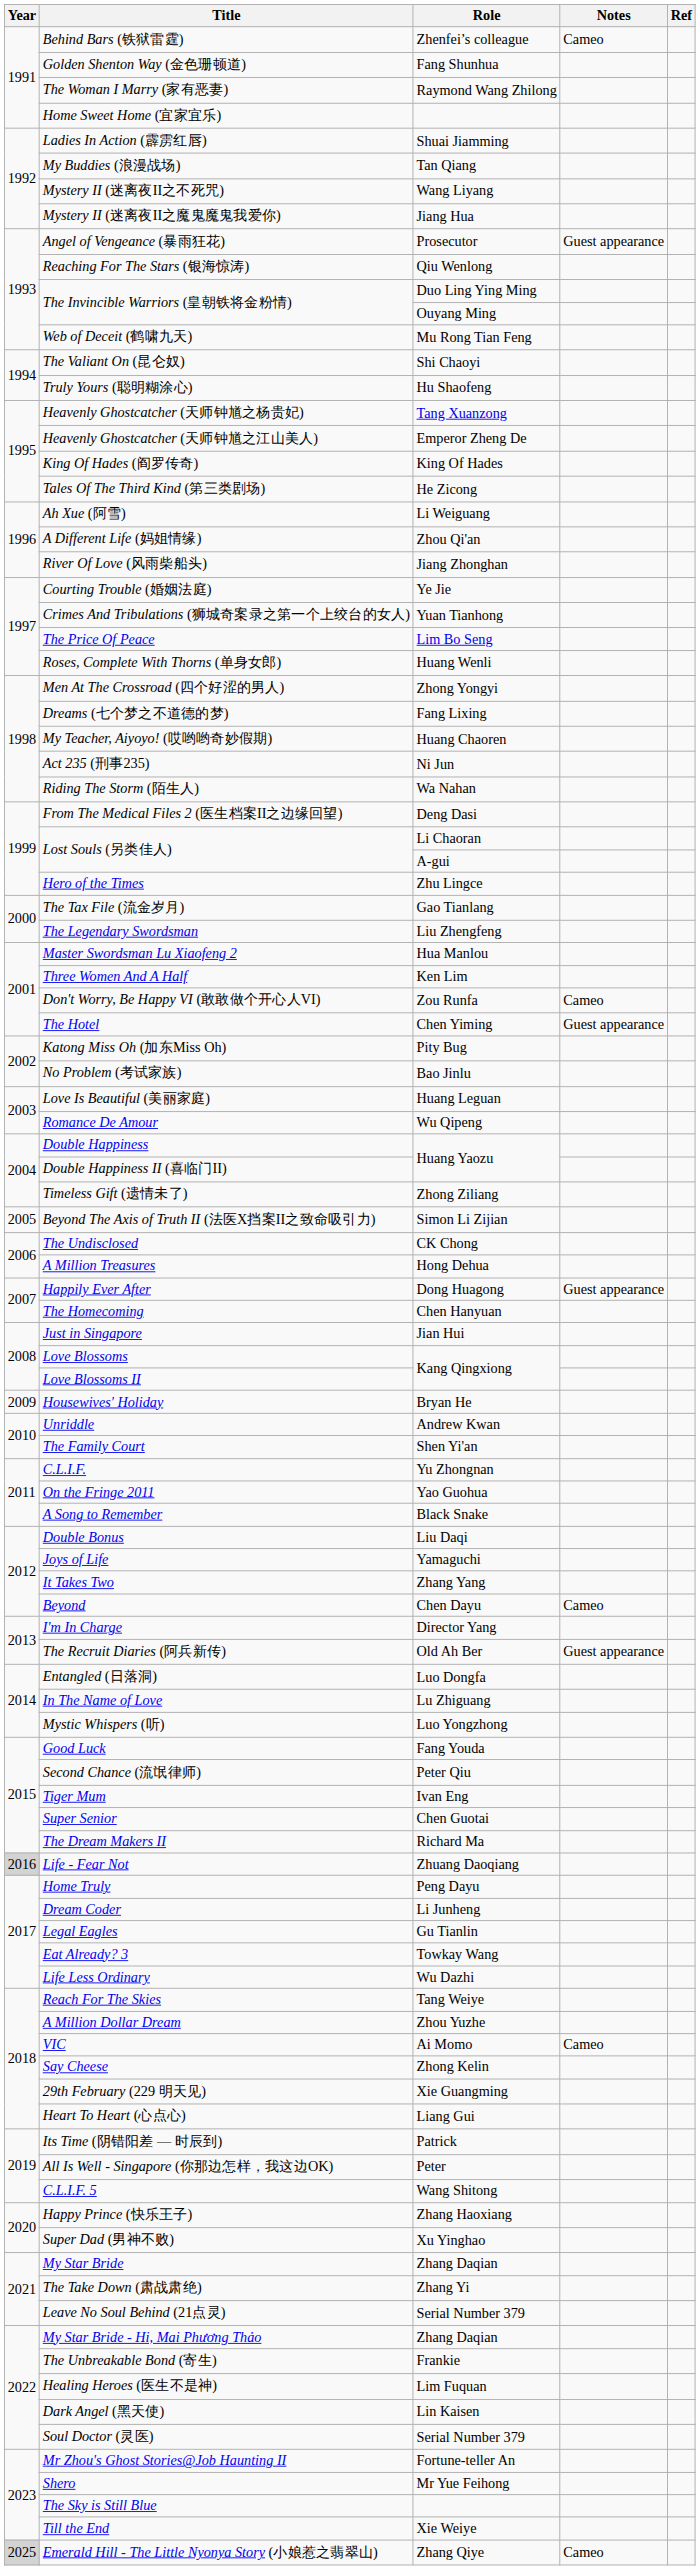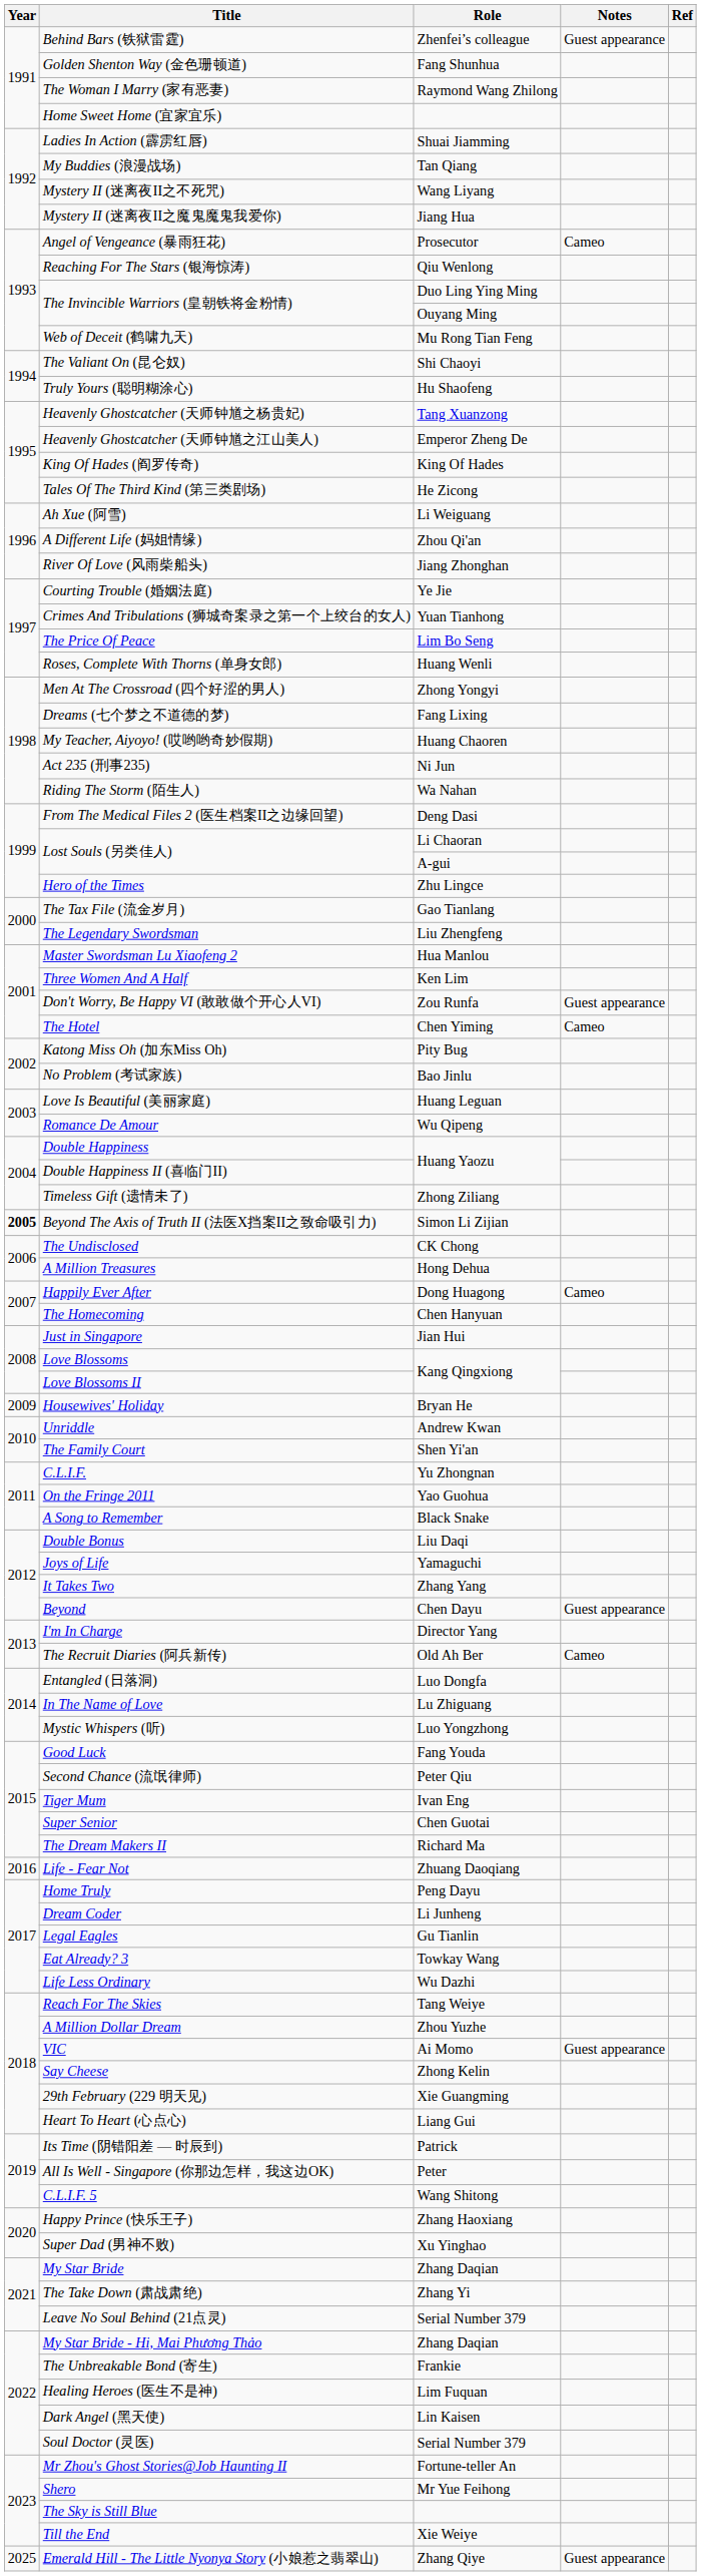Behind Bars (铁狱雷霆) | Notes: Cameo -> Guest appearance
Angel of Vengeance (暴雨狂花) | Notes: Guest appearance -> Cameo
Don't Worry, Be Happy VI (敢敢做个开心人VI) | Notes: Cameo -> Guest appearance
The Hotel | Notes: Guest appearance -> Cameo
Beyond The Axis of Truth II (法医X挡案II之致命吸引力) | Year: normal -> bold
Happily Ever After | Notes: Guest appearance -> Cameo
Beyond | Notes: Cameo -> Guest appearance
The Recruit Diaries (阿兵新传) | Notes: Guest appearance -> Cameo
Life - Fear Not | Year: lightgrey background -> no background
VIC | Notes: Cameo -> Guest appearance
Emerald Hill - The Little Nyonya Story (小娘惹之翡翠山) | Year: lightgrey background -> no background
Emerald Hill - The Little Nyonya Story (小娘惹之翡翠山) | Notes: Cameo -> Guest appearance
